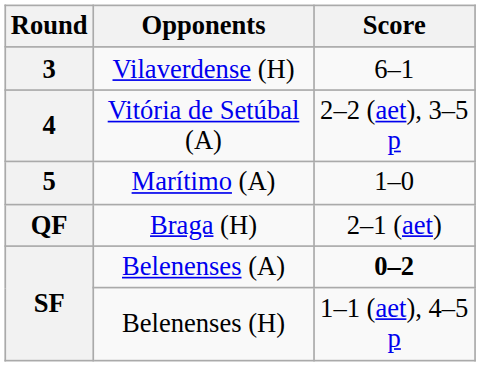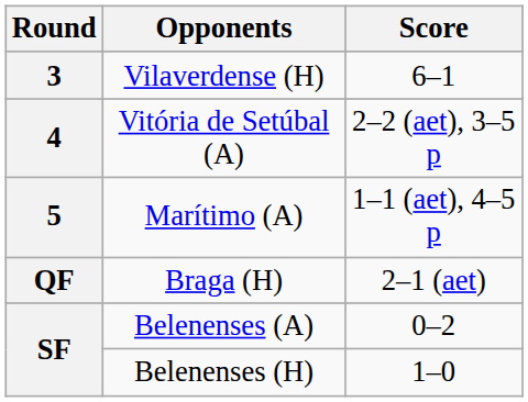Marítimo (A) | Score: 1–0 -> 1–1 (aet), 4–5 p
Belenenses (A) | Score: bold -> normal
Belenenses (H) | Score: 1–1 (aet), 4–5 p -> 1–0
